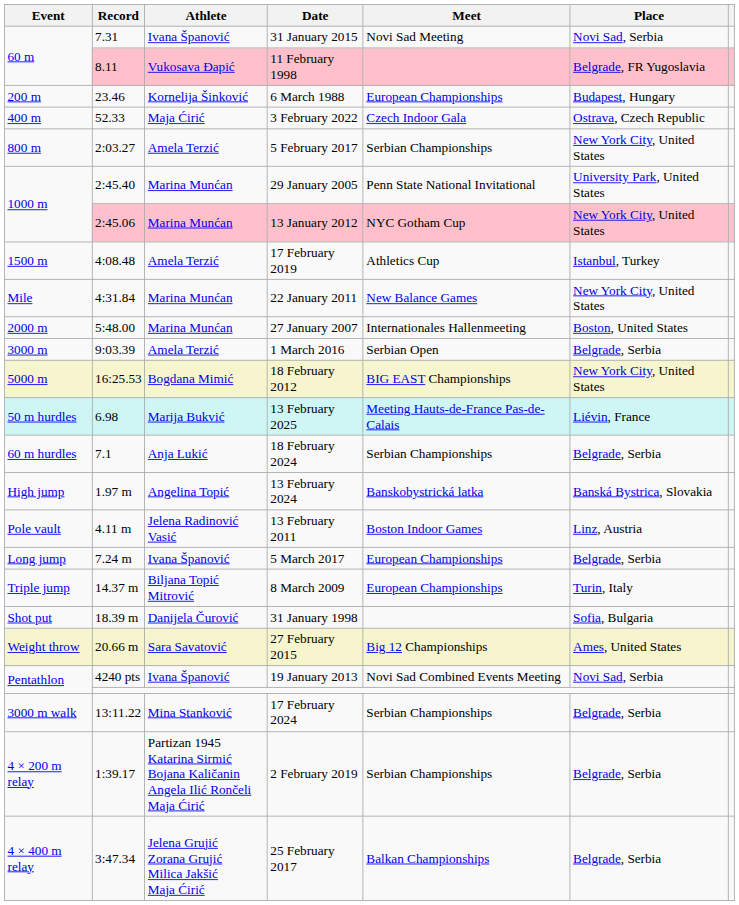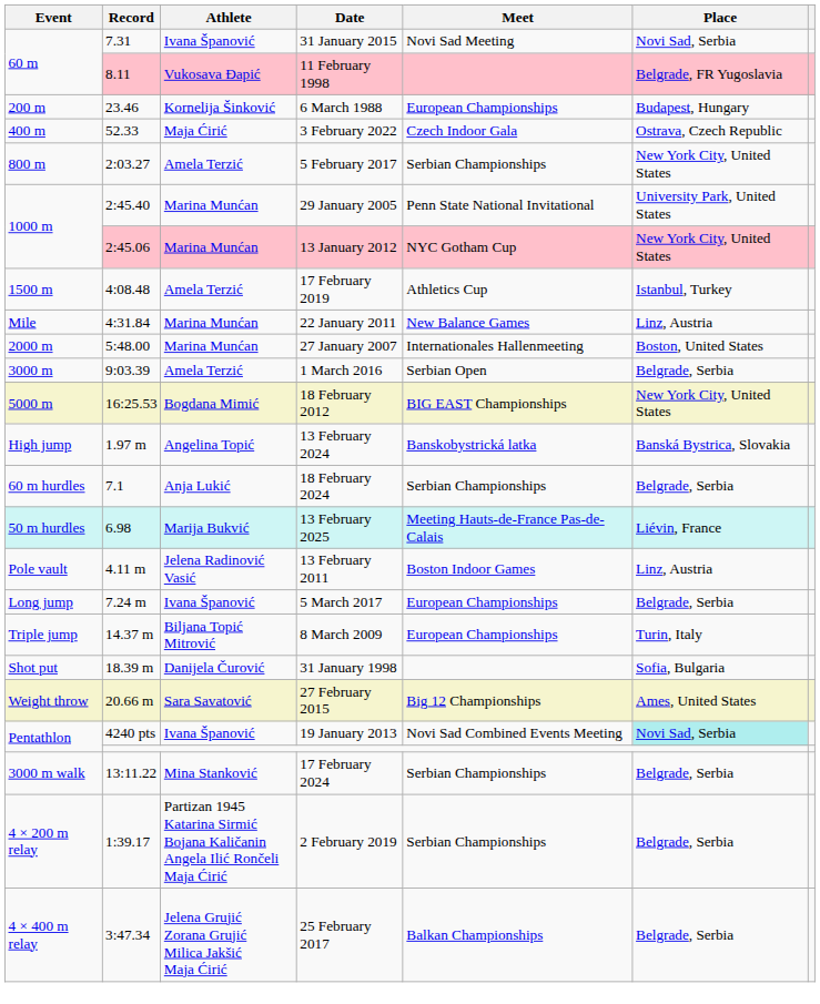22 January 2011 | Place: New York City, United States -> Linz, Austria
rows swapped: 13 February 2025 <-> 13 February 2024
19 January 2013 | Place: no background -> paleturquoise background
